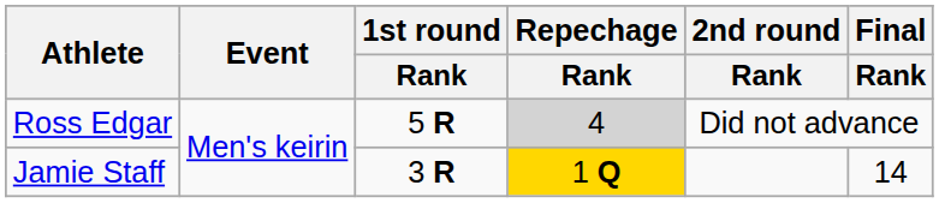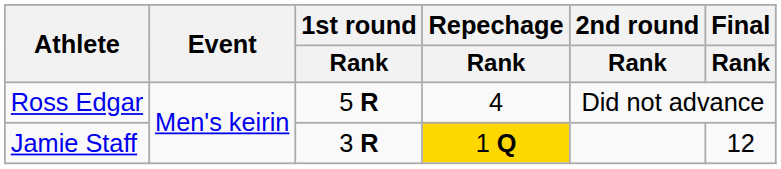Ross Edgar | Repechage / Rank: lightgrey background -> no background
Jamie Staff | Final / Rank: 14 -> 12
